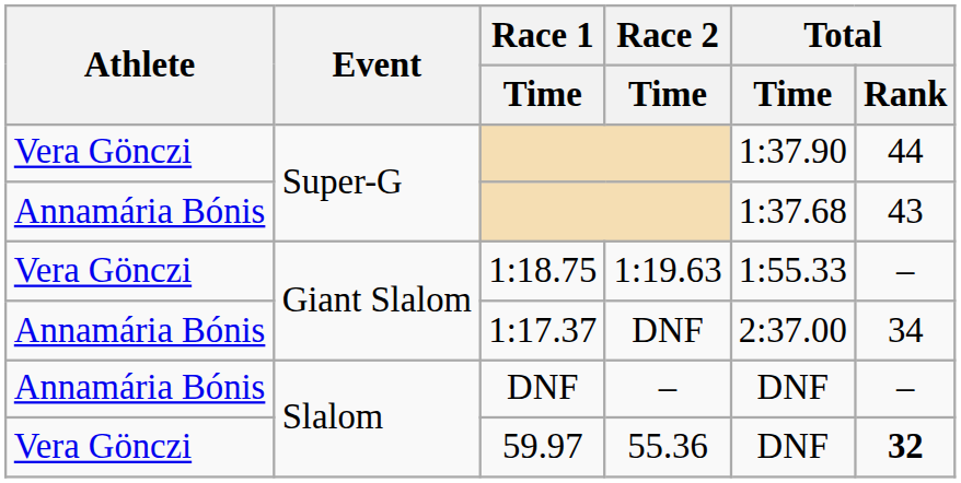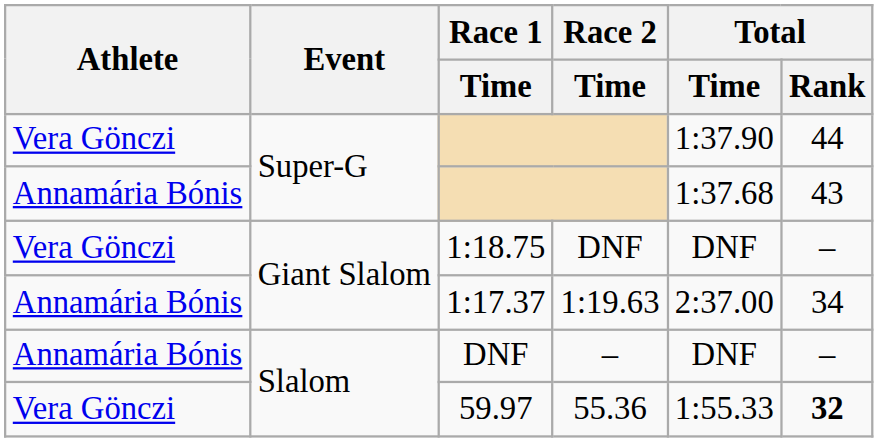1:18.75 | Race 2 / Time: 1:19.63 -> DNF
1:18.75 | Total / Time: 1:55.33 -> DNF
1:17.37 | Race 2 / Time: DNF -> 1:19.63
59.97 | Total / Time: DNF -> 1:55.33
